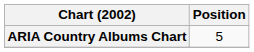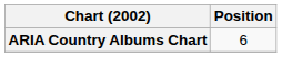ARIA Country Albums Chart | Position: 5 -> 6
